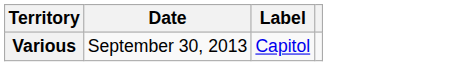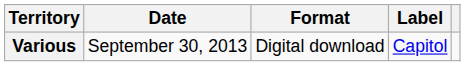+ column: Format | Digital download
